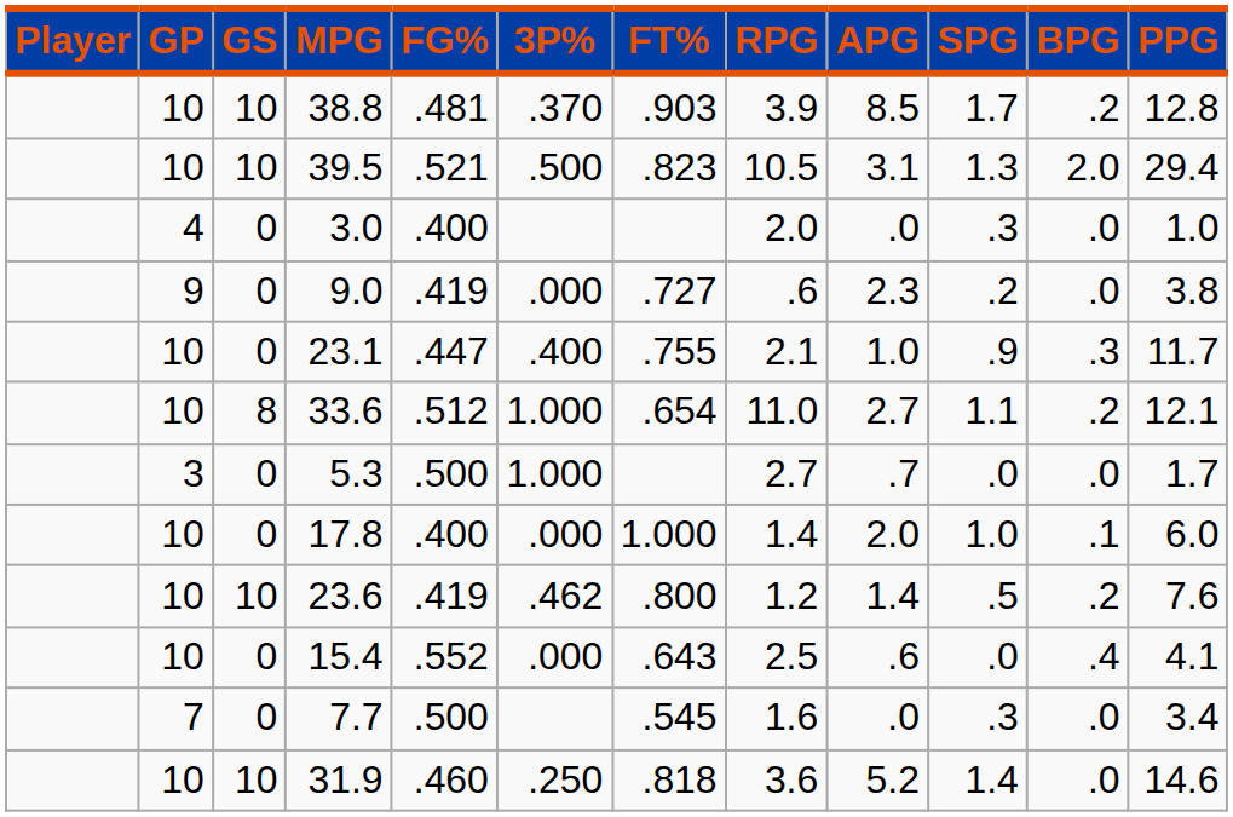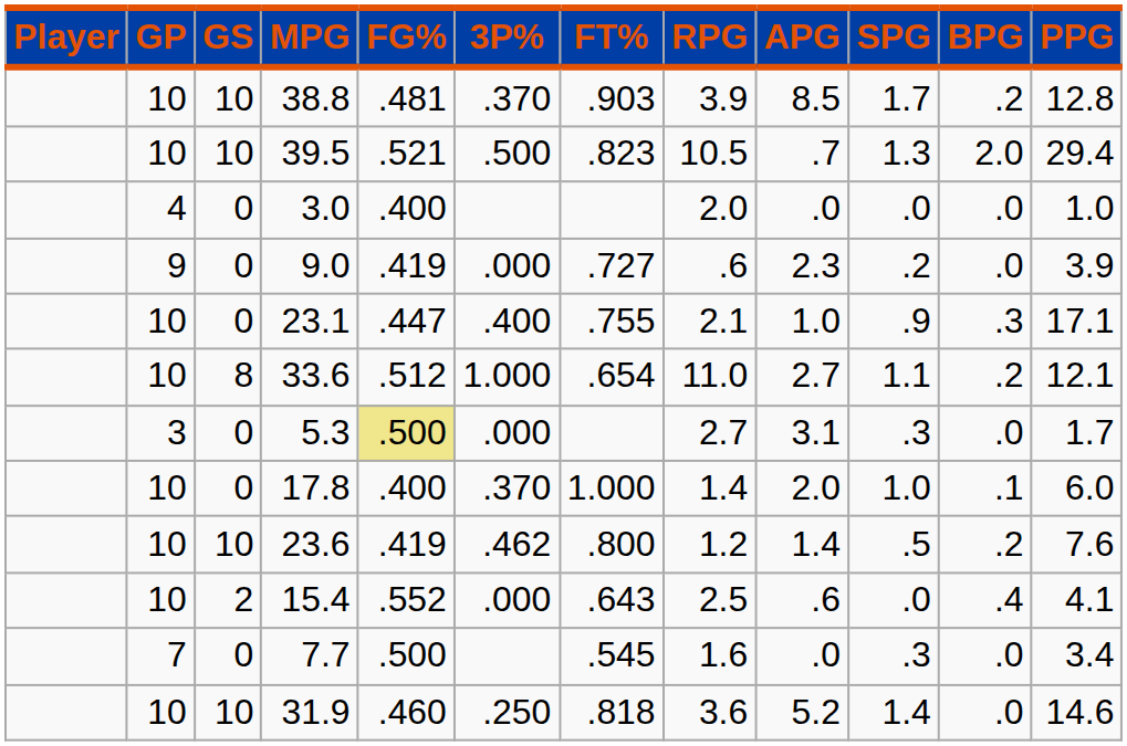39.5 | APG: 3.1 -> .7
3.0 | SPG: .3 -> .0
9.0 | PPG: 3.8 -> 3.9
23.1 | PPG: 11.7 -> 17.1
5.3 | FG%: no background -> khaki background
5.3 | 3P%: 1.000 -> .000
5.3 | APG: .7 -> 3.1
5.3 | SPG: .0 -> .3
17.8 | 3P%: .000 -> .370
15.4 | GS: 0 -> 2
